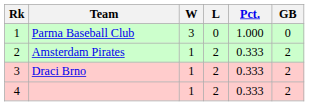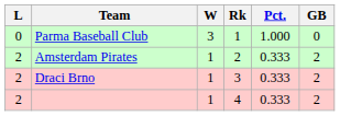columns swapped: Rk <-> L
